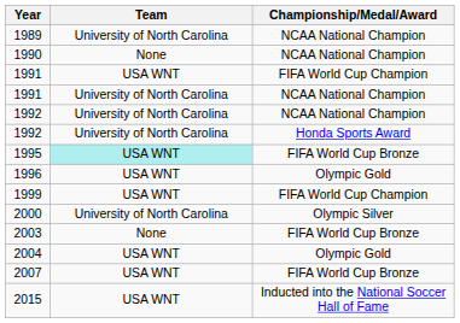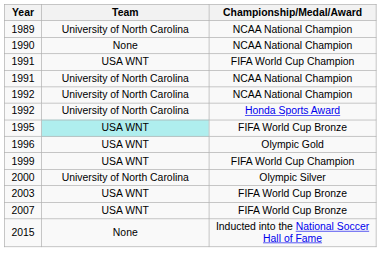2003 | Team: None -> USA WNT
- row: 2004 | USA WNT | Olympic Gold
2015 | Team: USA WNT -> None
